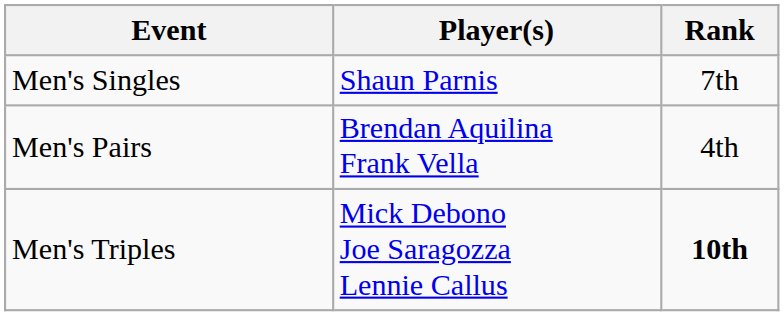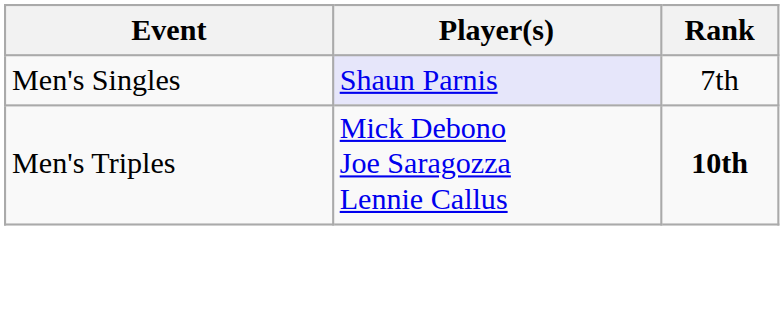Men's Singles | Player(s): no background -> lavender background
- row: Men's Pairs | Brendan Aquilina Frank Vella | 4th
